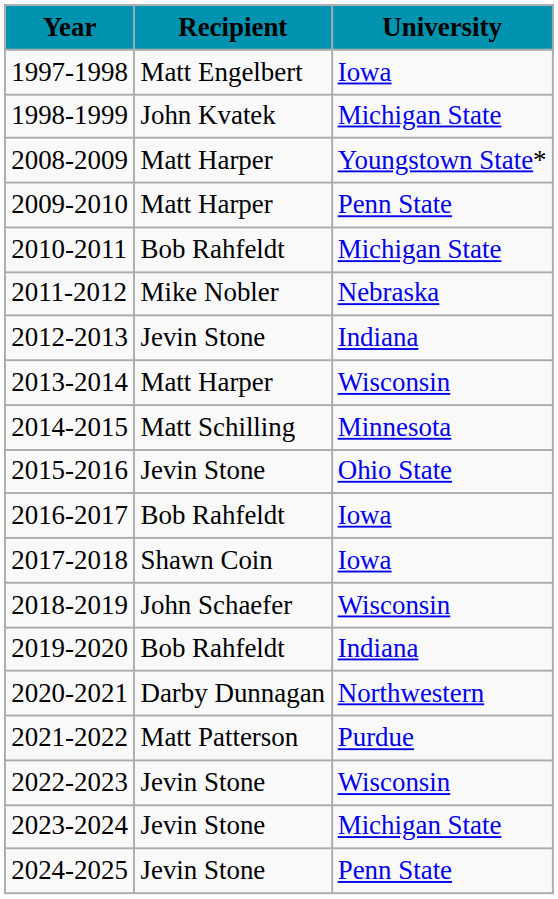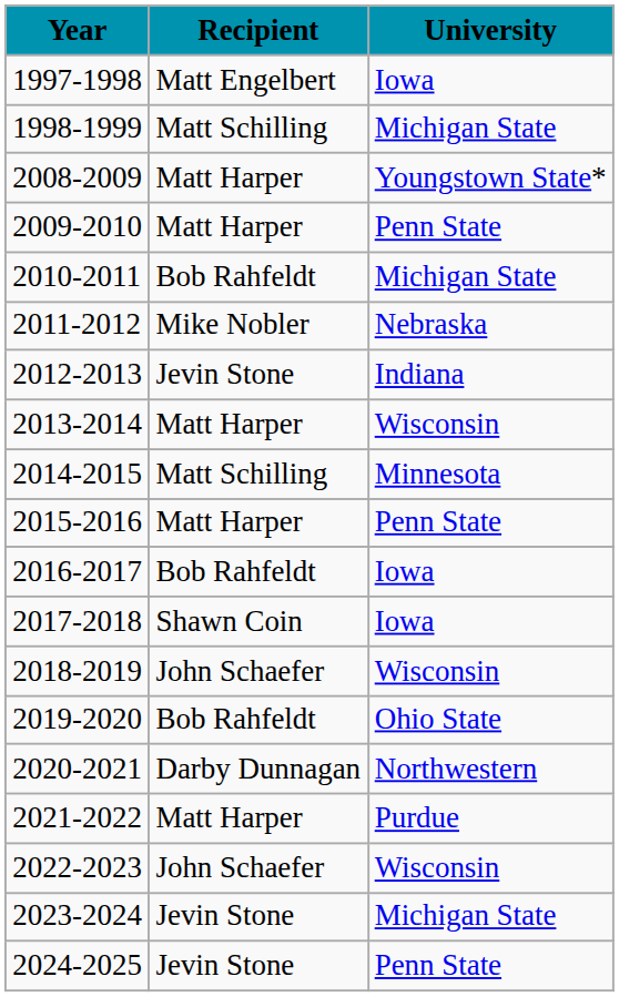1998-1999 | Recipient: John Kvatek -> Matt Schilling
2015-2016 | Recipient: Jevin Stone -> Matt Harper
2015-2016 | University: Ohio State -> Penn State
2019-2020 | University: Indiana -> Ohio State
2021-2022 | Recipient: Matt Patterson -> Matt Harper
2022-2023 | Recipient: Jevin Stone -> John Schaefer
